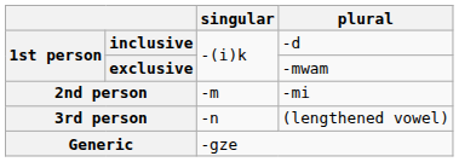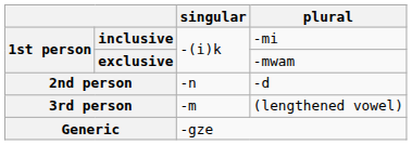inclusive | plural: -d -> -mi
2nd person | singular: -m -> -n
2nd person | plural: -mi -> -d
3rd person | singular: -n -> -m
